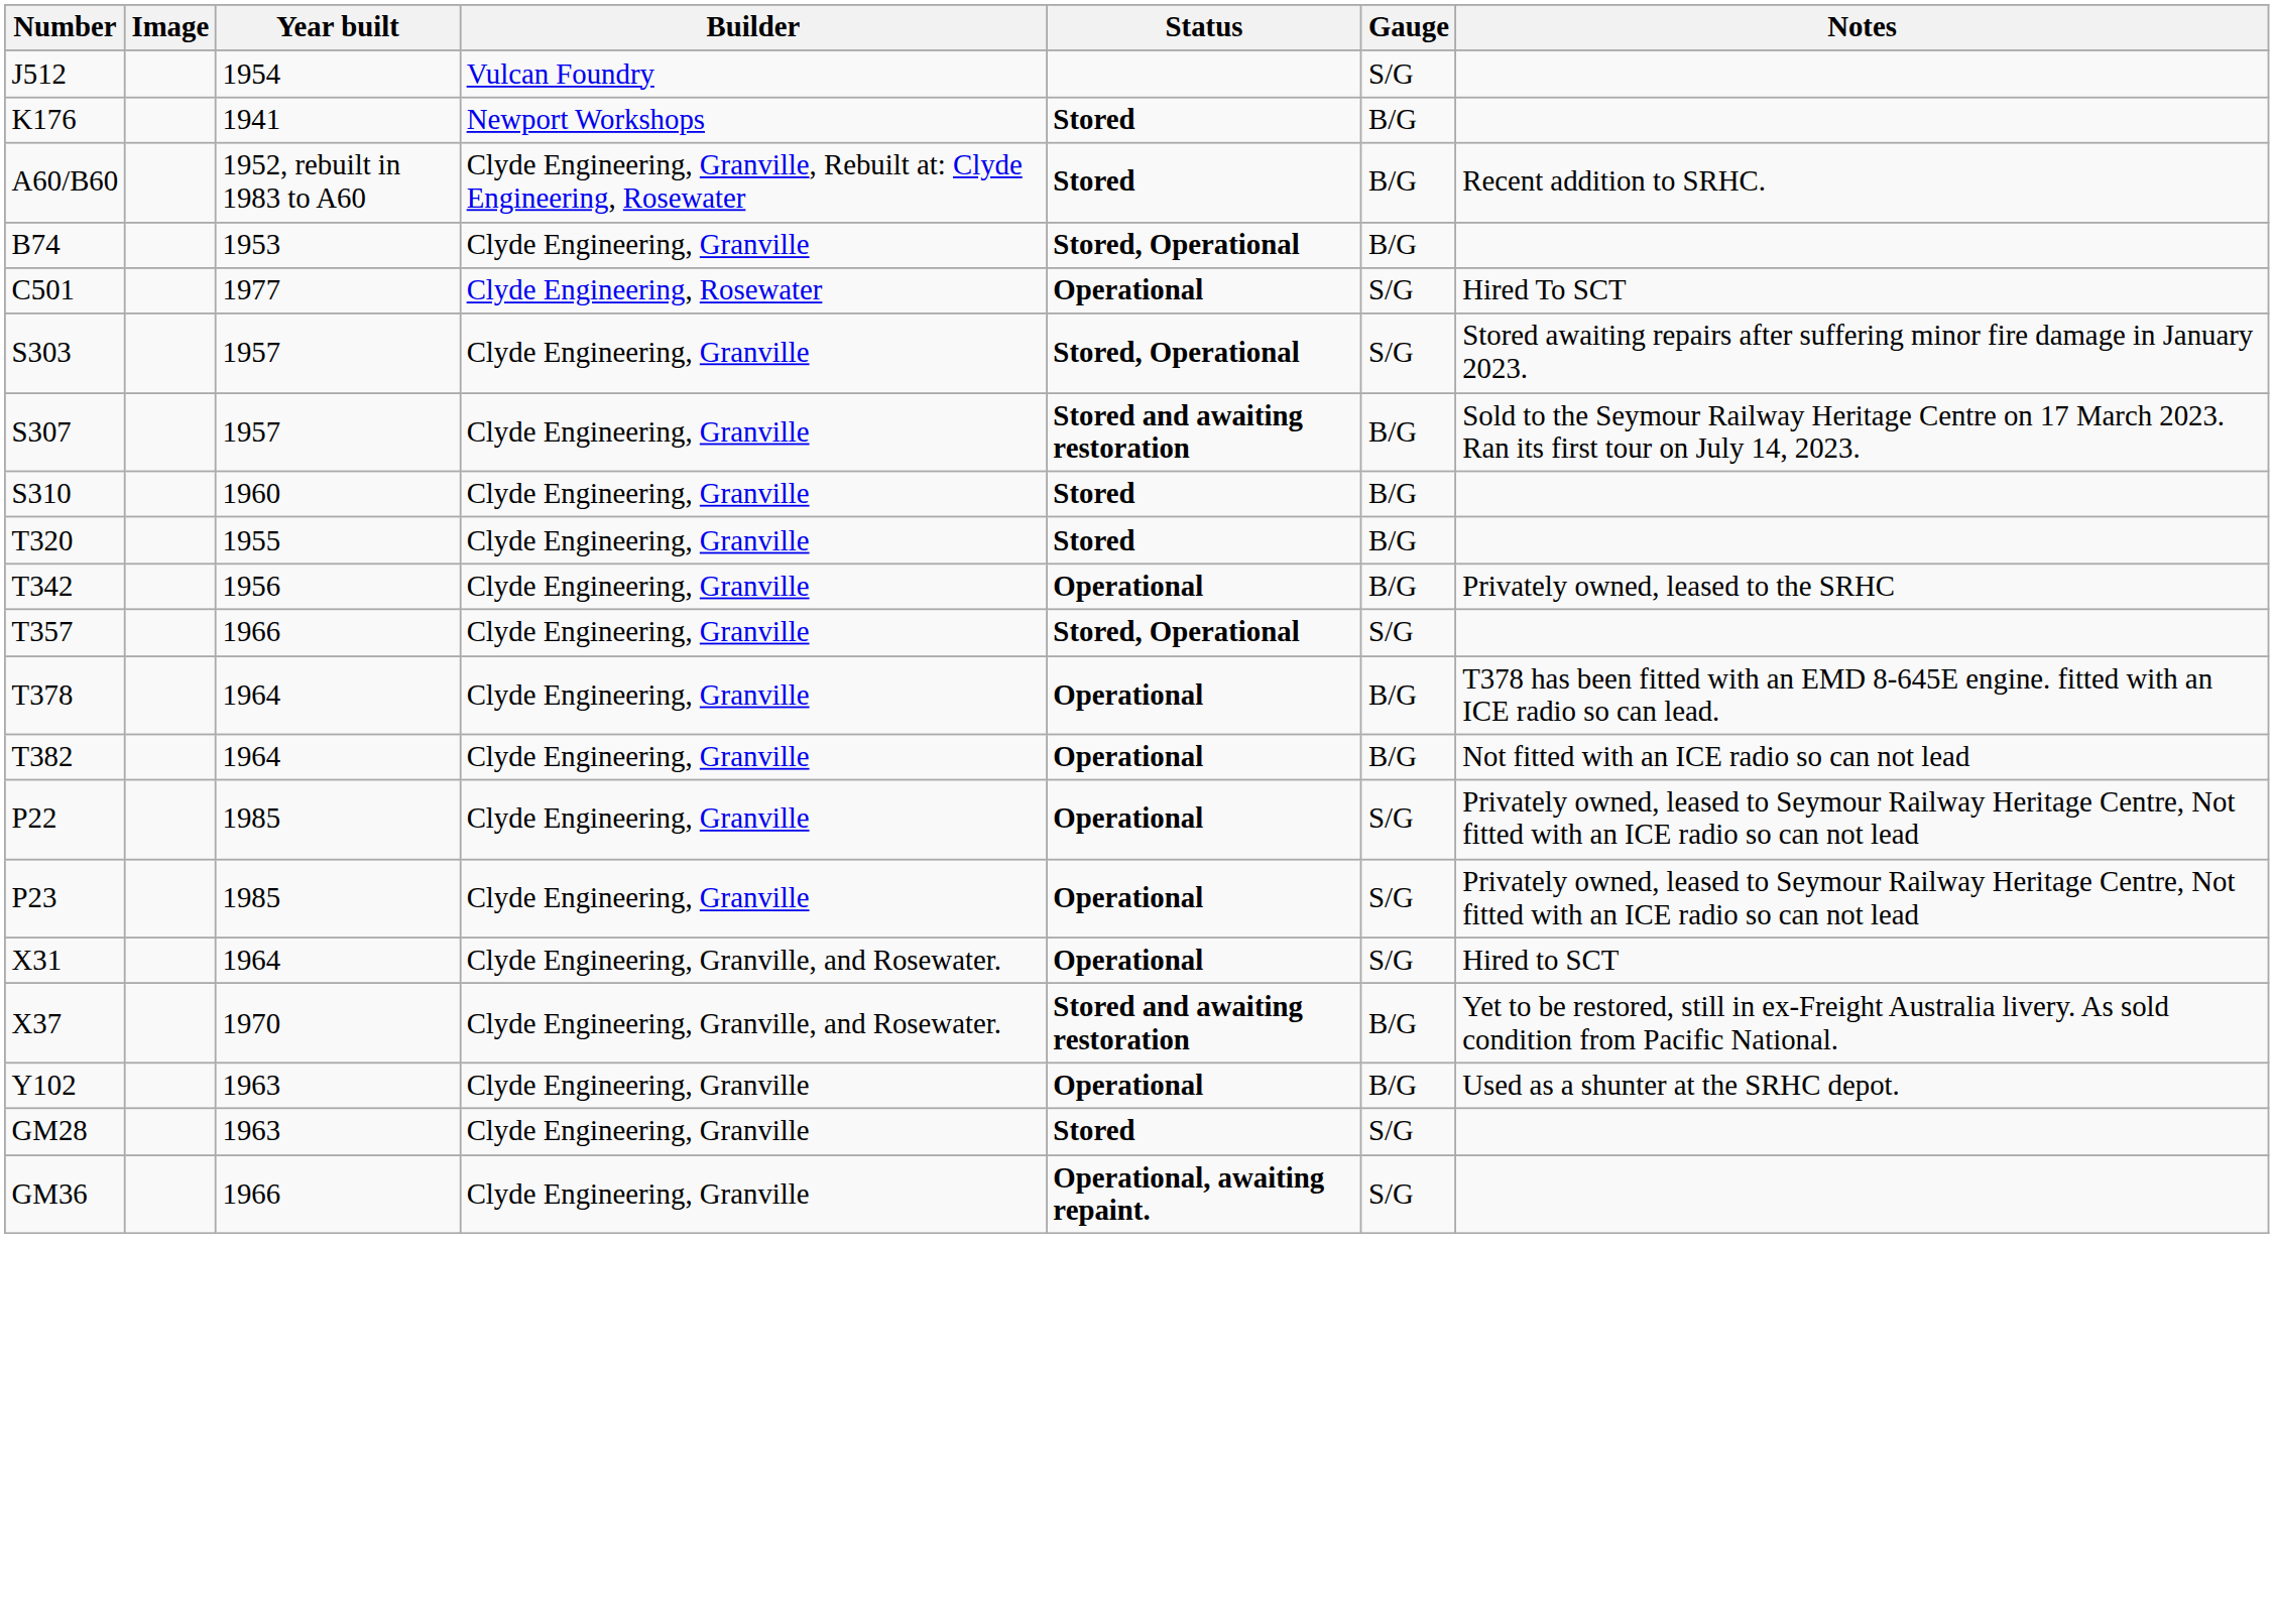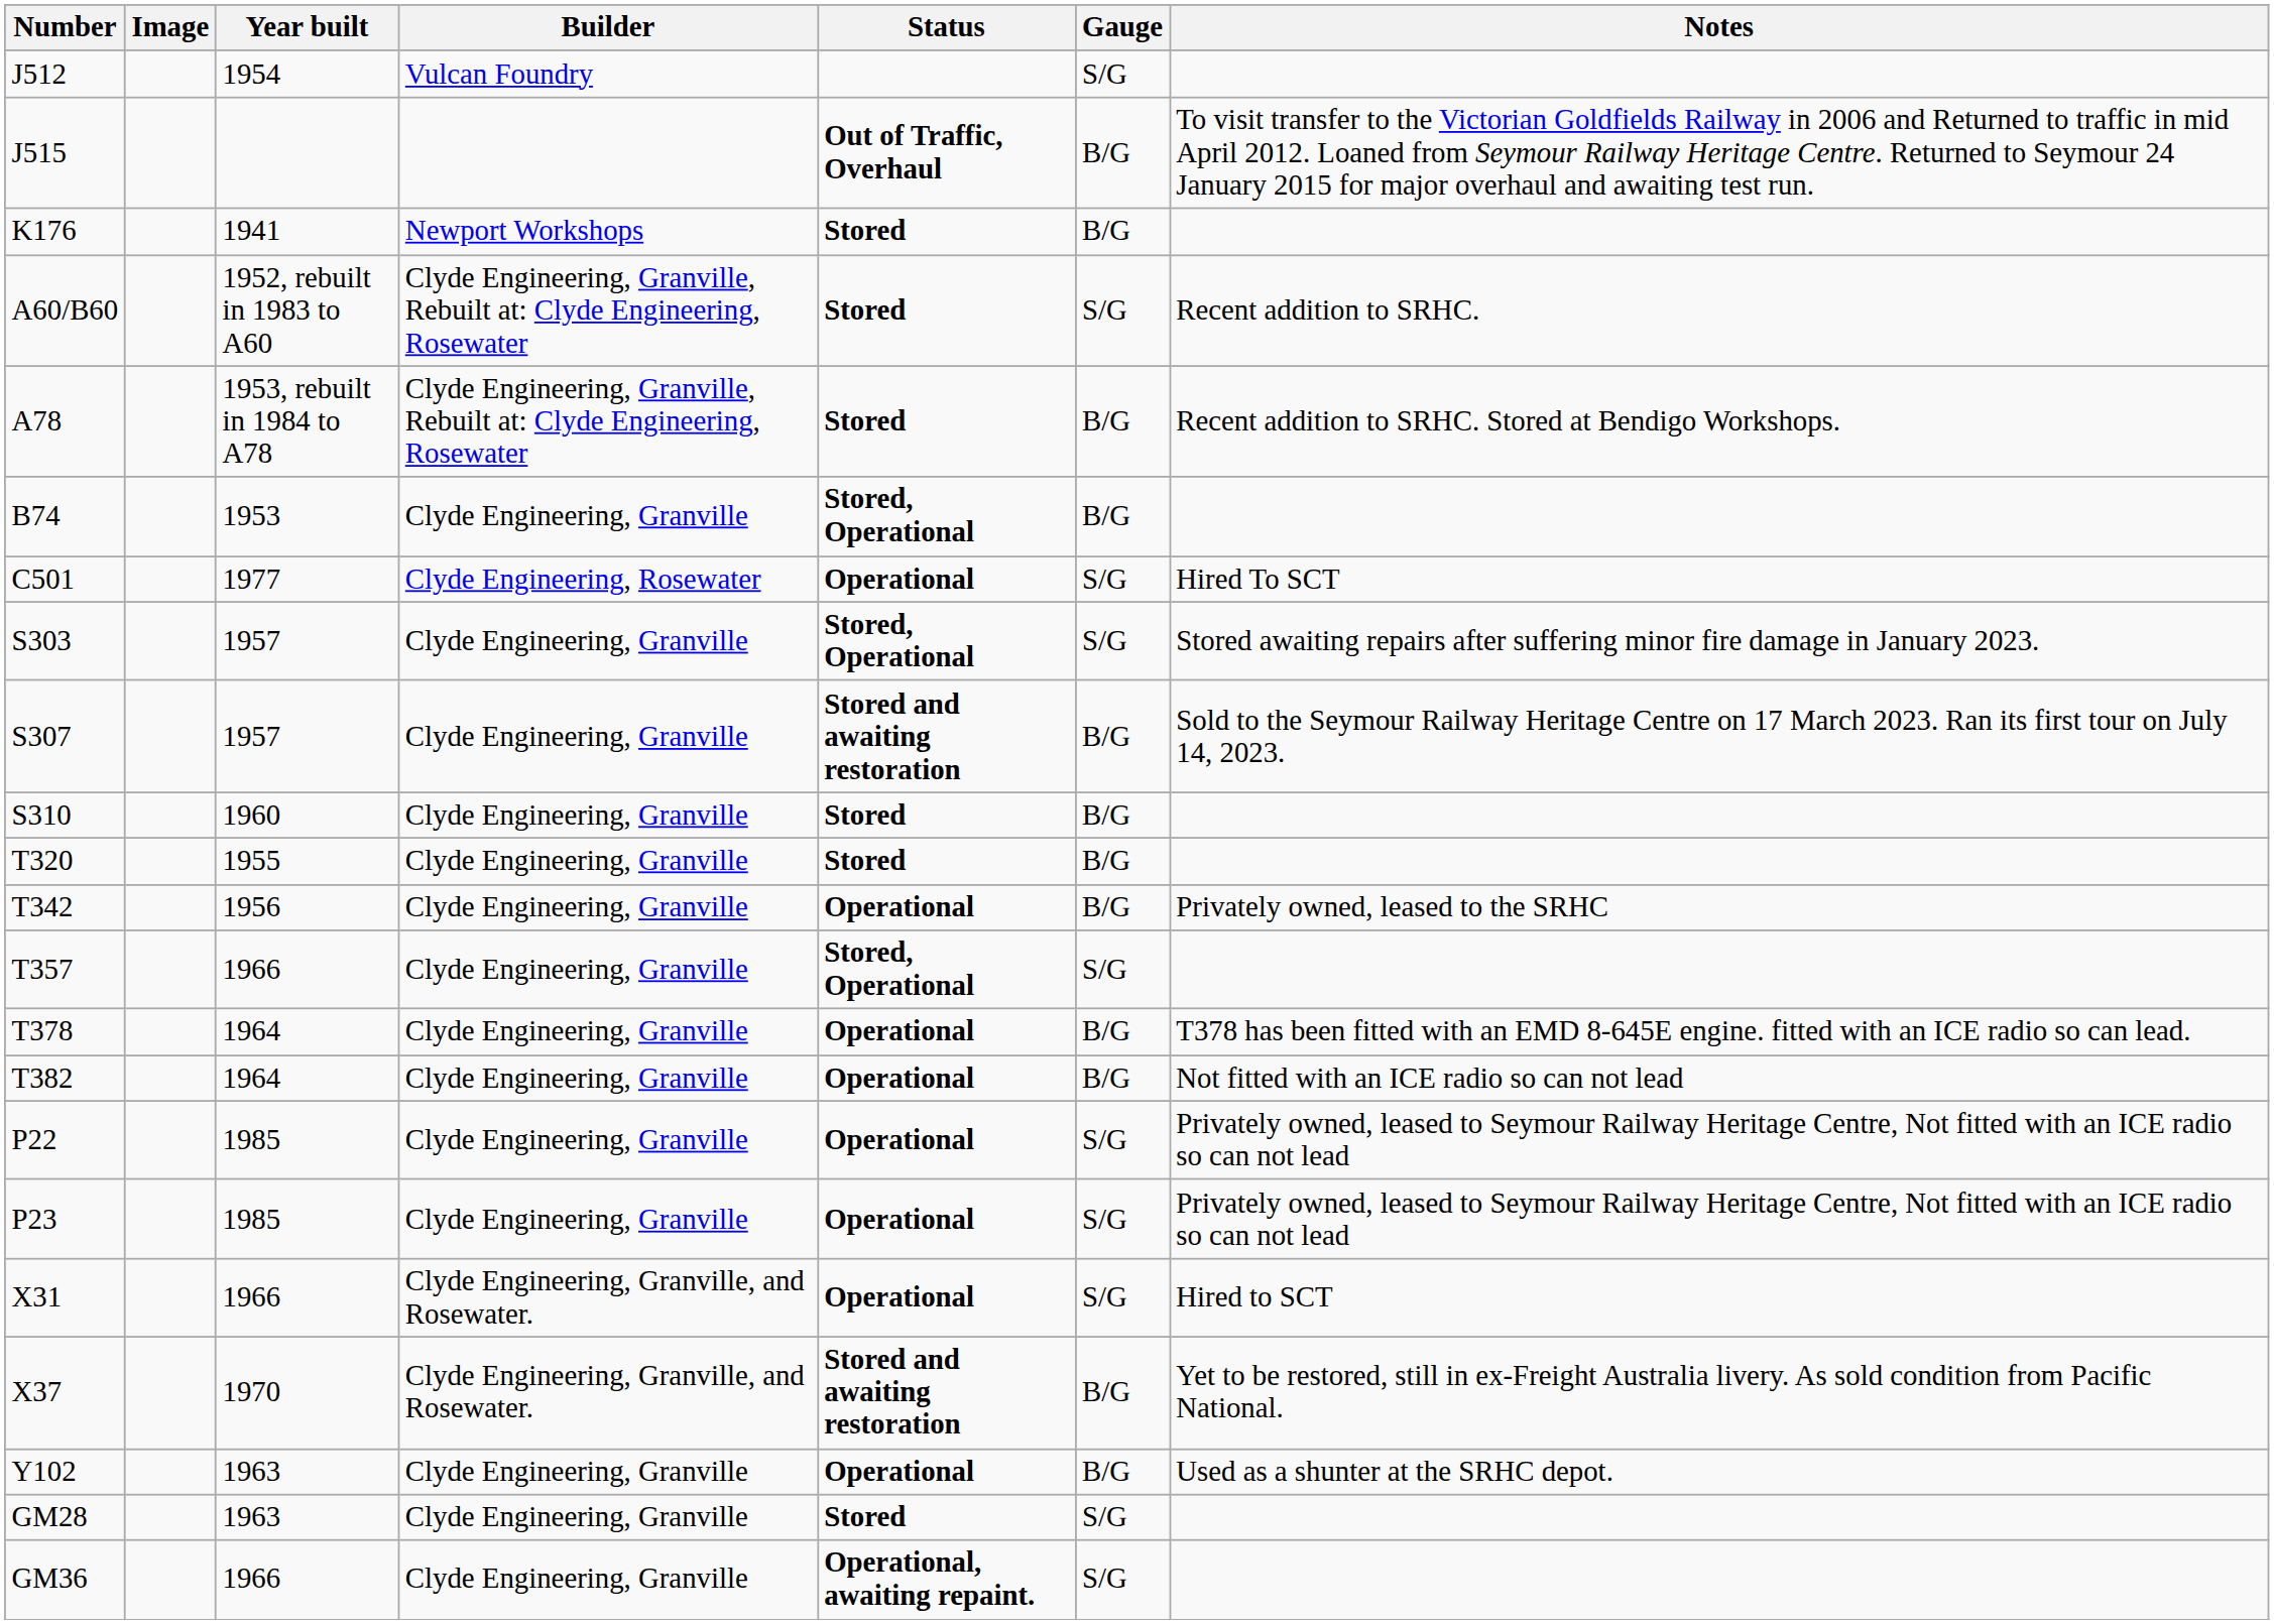+ row: J515 | Out of Traffic, Overhaul | B/G | To visit transfer to the Victorian Goldfields Railway in 2006 and Returned to traffic in mid April 2012. Loaned from Seymour Railway Heritage Centre. Returned to Seymour 24 January 2015 for major overhaul and awaiting test run.
A60/B60 | Gauge: B/G -> S/G
+ row: A78 | 1953, rebuilt in 1984 to A78 | Clyde Engineering, Granville, Rebuilt at: Clyde Engineering, Rosewater | Stored | B/G | Recent addition to SRHC. Stored at Bendigo Workshops.
X31 | Year built: 1964 -> 1966
